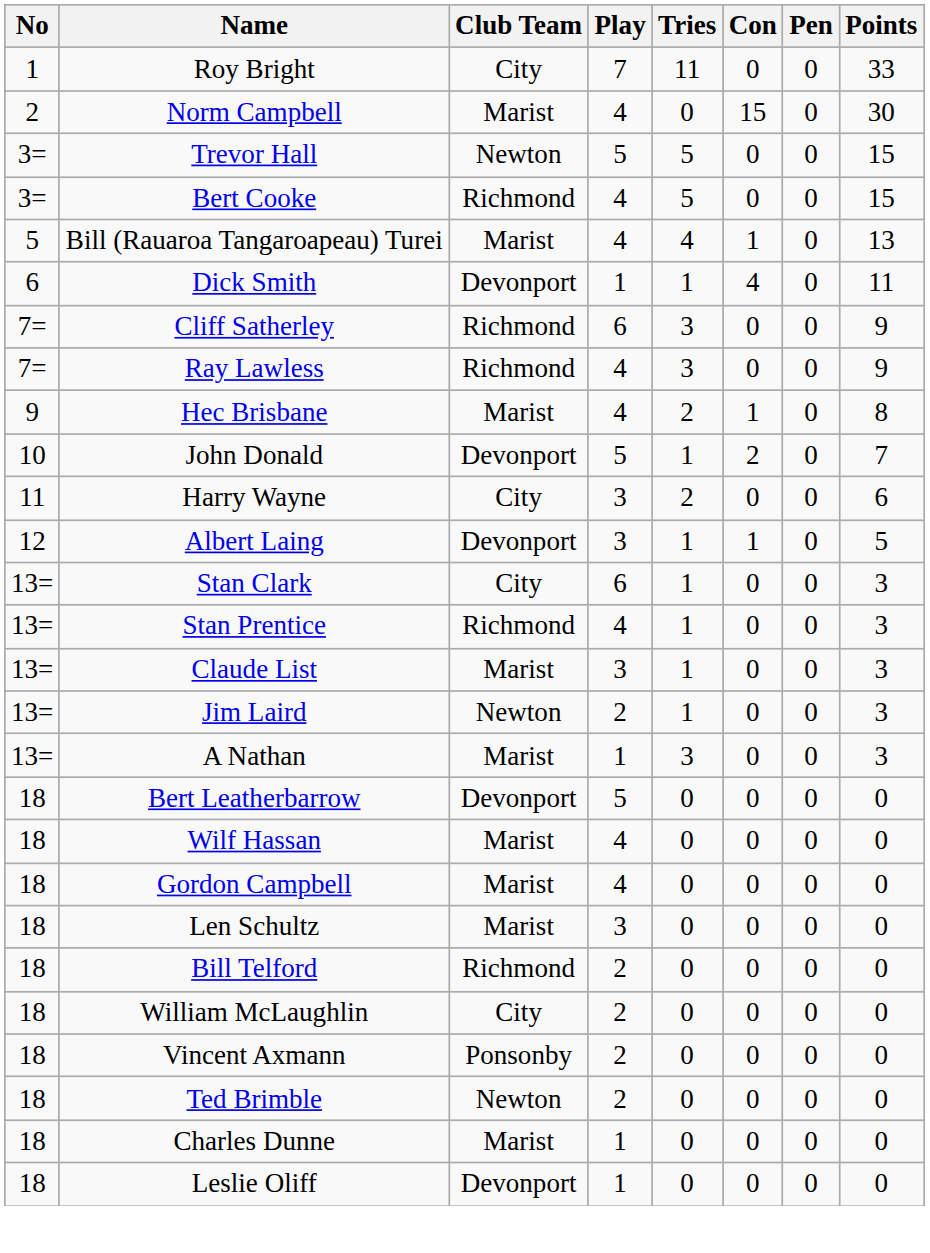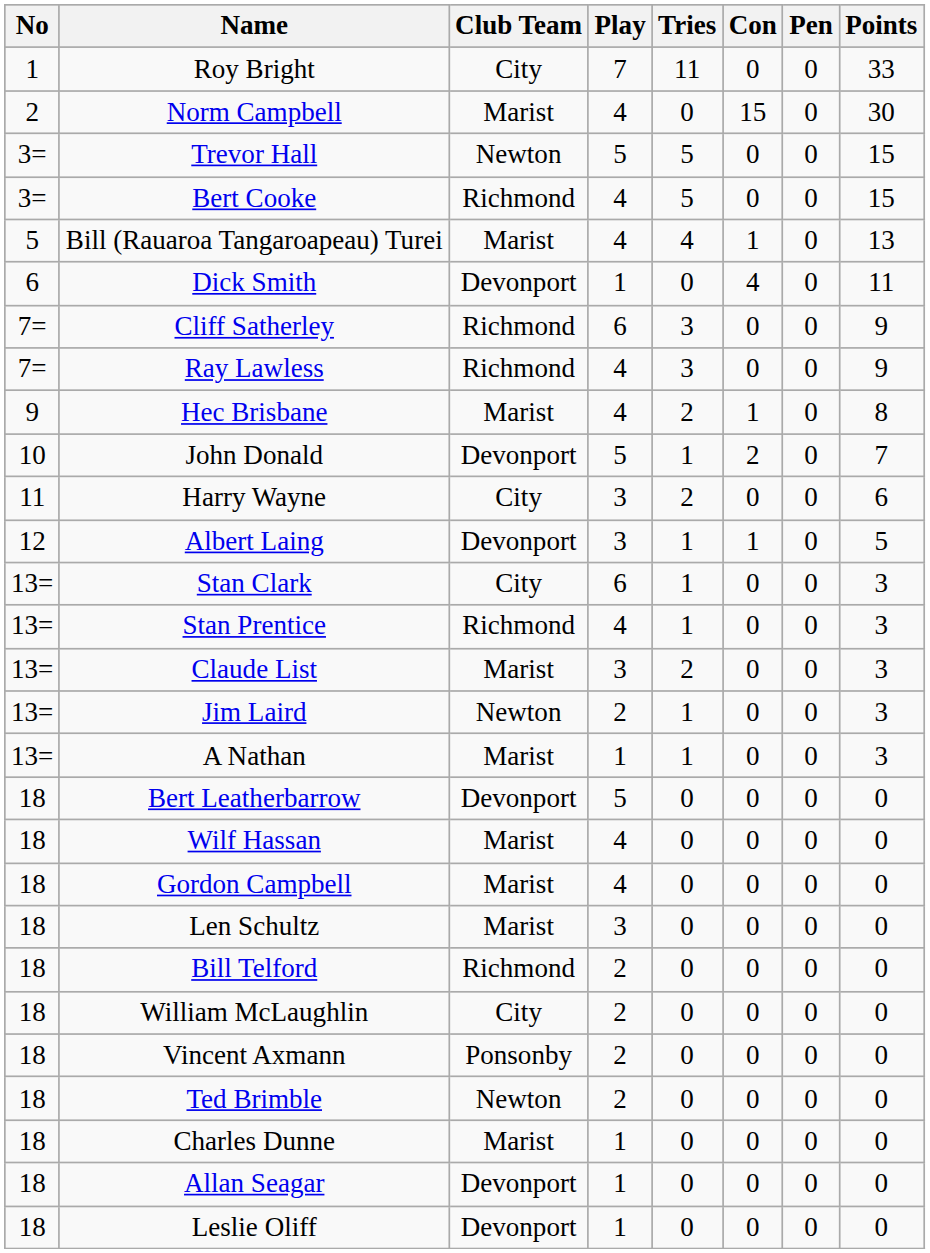Dick Smith | Tries: 1 -> 0
Claude List | Tries: 1 -> 2
A Nathan | Tries: 3 -> 1
+ row: 18 | Allan Seagar | Devonport | 1 | 0 | 0 | 0 | 0
